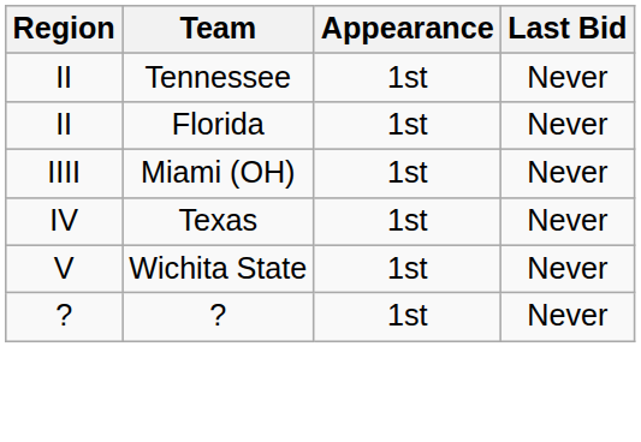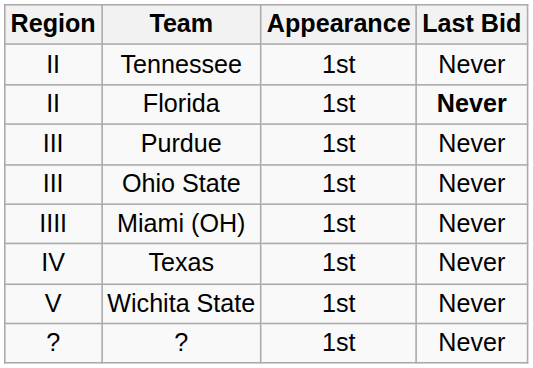Florida | Last Bid: normal -> bold
+ row: III | Purdue | 1st | Never
+ row: III | Ohio State | 1st | Never
